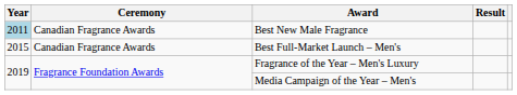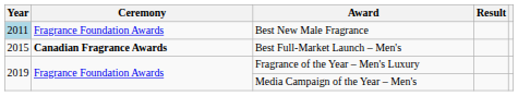Best New Male Fragrance | Ceremony: Canadian Fragrance Awards -> Fragrance Foundation Awards
Best Full-Market Launch – Men's | Ceremony: normal -> bold
